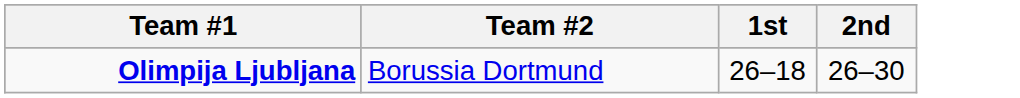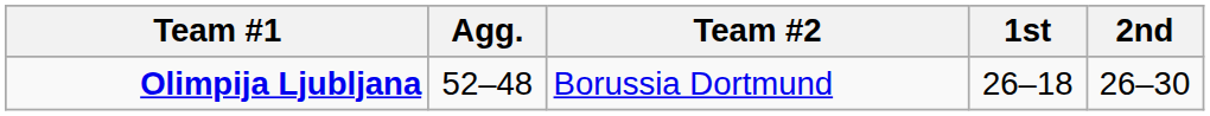+ column: Agg. | 52–48
